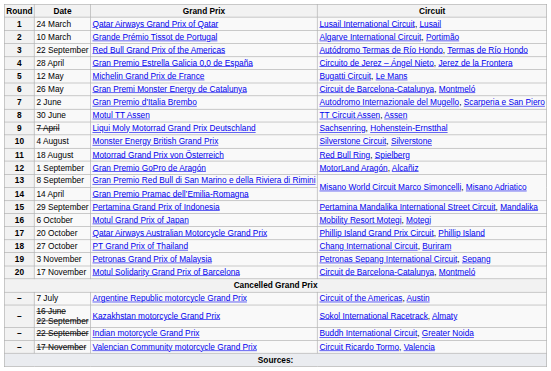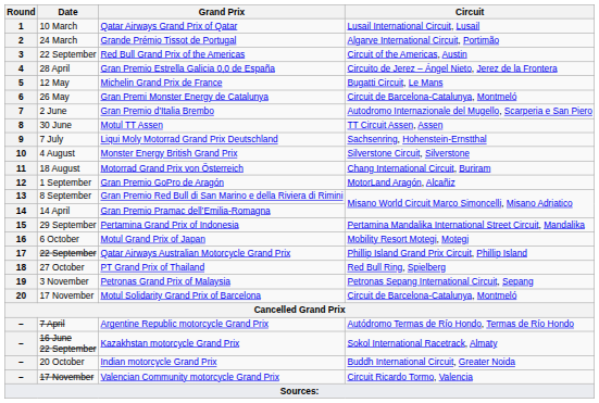Qatar Airways Grand Prix of Qatar | Date: 24 March -> 10 March
Grande Prémio Tissot de Portugal | Date: 10 March -> 24 March
Red Bull Grand Prix of the Americas | Circuit: Autódromo Termas de Río Hondo, Termas de Río Hondo -> Circuit of the Americas, Austin
Liqui Moly Motorrad Grand Prix Deutschland | Date: 7 April -> 7 July
Motorrad Grand Prix von Österreich | Circuit: Red Bull Ring, Spielberg -> Chang International Circuit, Buriram
Qatar Airways Australian Motorcycle Grand Prix | Date: 20 October -> 22 September
PT Grand Prix of Thailand | Circuit: Chang International Circuit, Buriram -> Red Bull Ring, Spielberg
Argentine Republic motorcycle Grand Prix | Date: 7 July -> 7 April
Argentine Republic motorcycle Grand Prix | Circuit: Circuit of the Americas, Austin -> Autódromo Termas de Río Hondo, Termas de Río Hondo
Indian motorcycle Grand Prix | Date: 22 September -> 20 October
